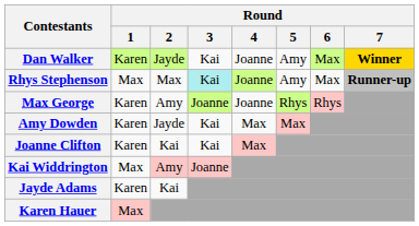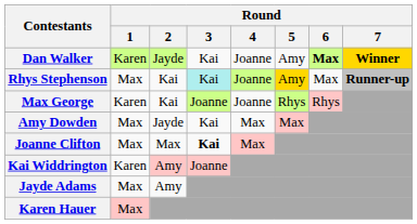Dan Walker | Round / 6: normal -> bold
Rhys Stephenson | Round / 2: Max -> Kai
Rhys Stephenson | Round / 5: no background -> gold background
Max George | Round / 2: Amy -> Kai
Amy Dowden | Round / 1: Karen -> Max
Joanne Clifton | Round / 1: Karen -> Max
Joanne Clifton | Round / 2: Kai -> Max
Joanne Clifton | Round / 3: normal -> bold
Kai Widdrington | Round / 1: Max -> Karen
Jayde Adams | Round / 1: Karen -> Max
Jayde Adams | Round / 2: Kai -> Amy
